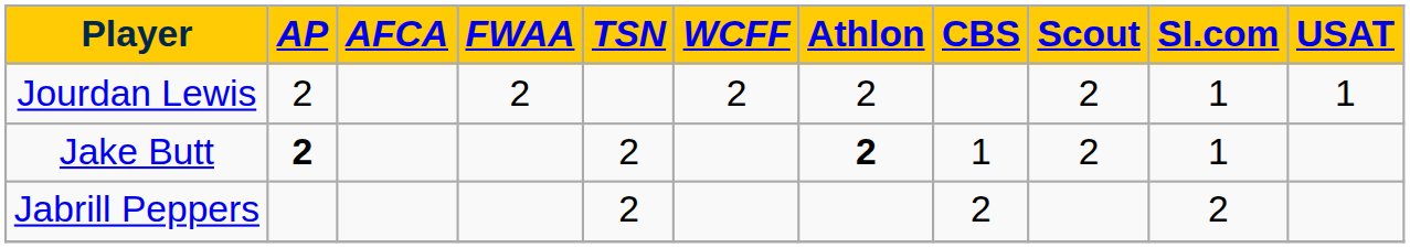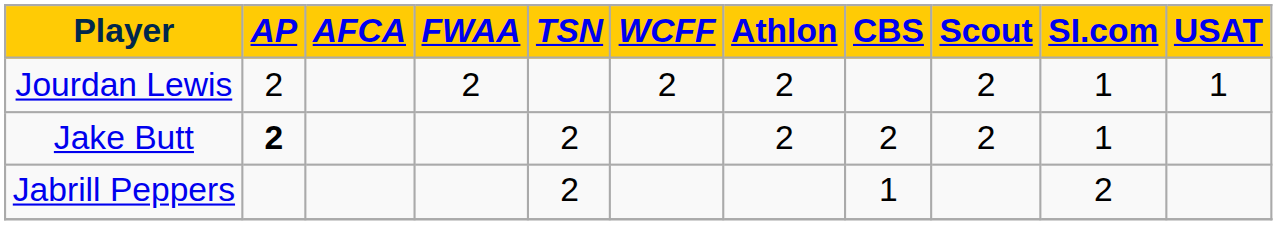Jake Butt | Athlon: bold -> normal
Jake Butt | CBS: 1 -> 2
Jabrill Peppers | CBS: 2 -> 1
